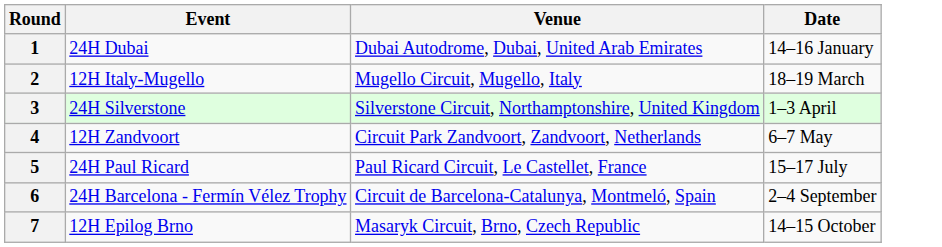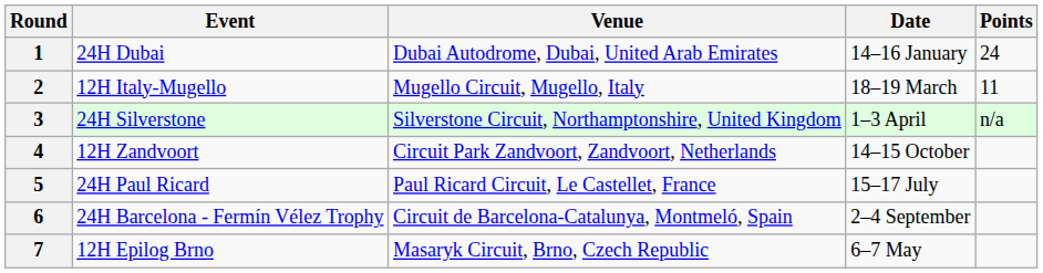+ column: Points | 24 | 11 | n/a
4 | Date: 6–7 May -> 14–15 October
7 | Date: 14–15 October -> 6–7 May
